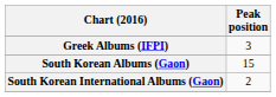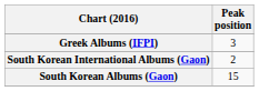rows swapped: South Korean Albums (Gaon) <-> South Korean International Albums (Gaon)
